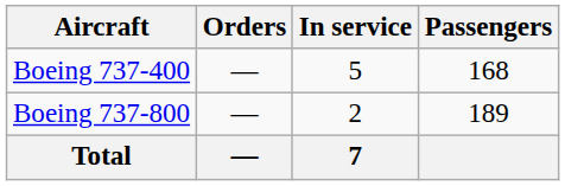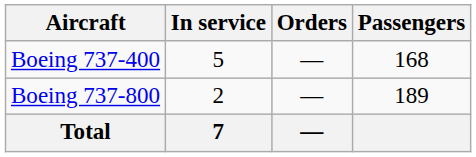columns swapped: In service <-> Orders
